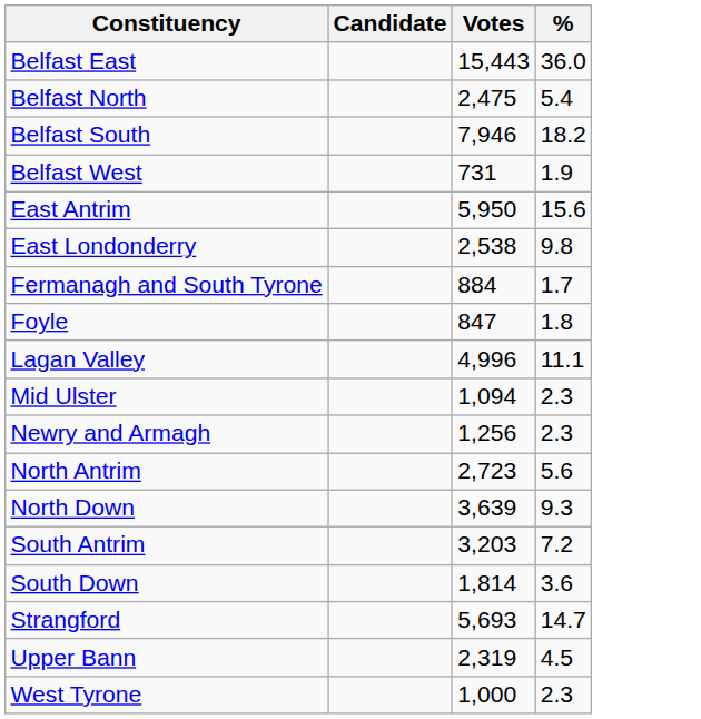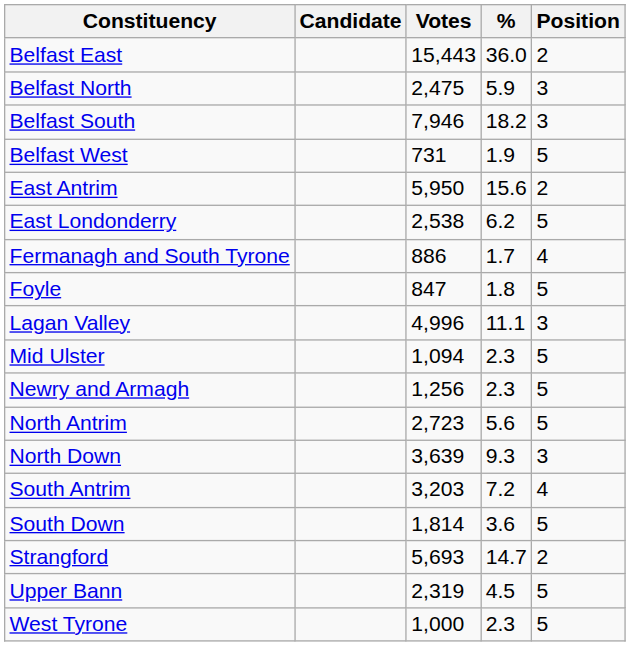+ column: Position | 2 | 3 | 3 | 5 | 2 | 5 | 4 | 5 | 3 | 5 | 5 | 5 | 3 | 4 | 5 | 2 | 5 | 5
Belfast North | %: 5.4 -> 5.9
East Londonderry | %: 9.8 -> 6.2
Fermanagh and South Tyrone | Votes: 884 -> 886
